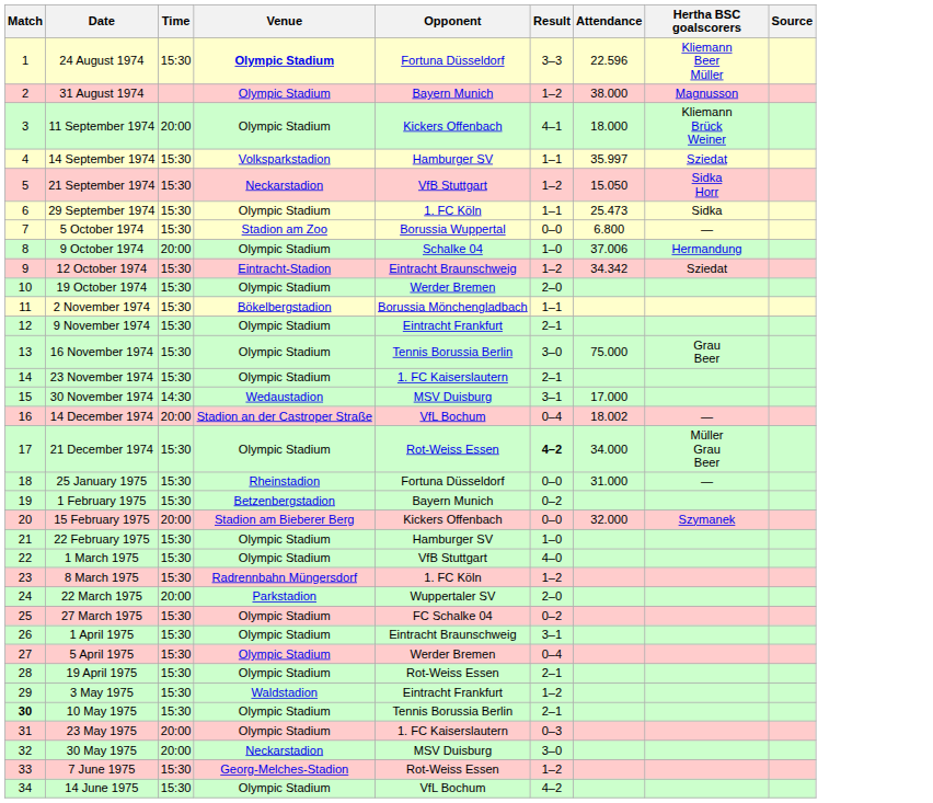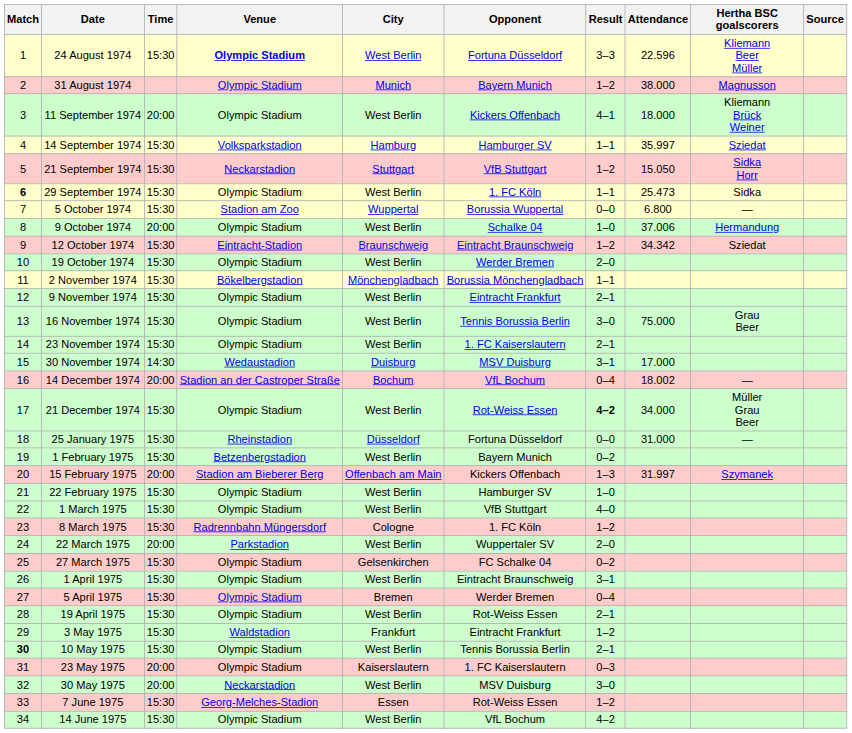+ column: City | West Berlin | Munich | West Berlin | Hamburg | Stuttgart | West Berlin | Wuppertal | West Berlin | Braunschweig | West Berlin | Mönchengladbach | West Berlin | West Berlin | West Berlin | Duisburg | Bochum | West Berlin | Düsseldorf | West Berlin | Offenbach am Main | West Berlin | West Berlin | Cologne | West Berlin | Gelsenkirchen | West Berlin | Bremen | West Berlin | Frankfurt | West Berlin | Kaiserslautern | West Berlin | Essen | West Berlin
29 September 1974 | Match: normal -> bold
15 February 1975 | Result: 0–0 -> 1–3
15 February 1975 | Attendance: 32.000 -> 31.997
